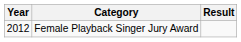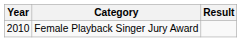Female Playback Singer Jury Award | Year: 2012 -> 2010
